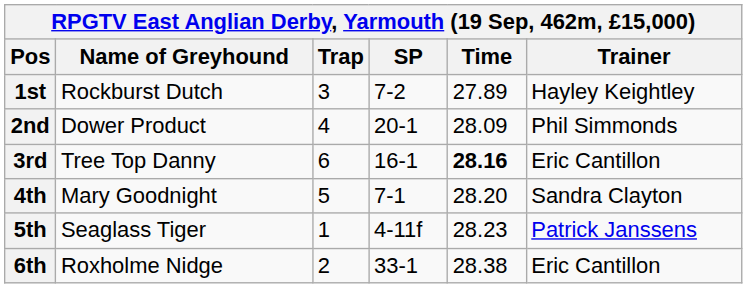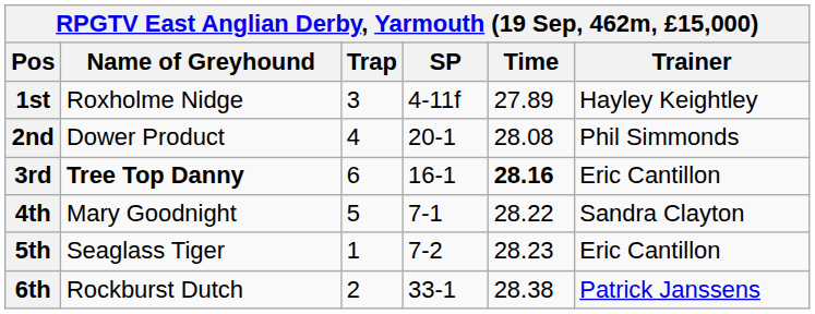1st | Name of Greyhound: Rockburst Dutch -> Roxholme Nidge
1st | SP: 7-2 -> 4-11f
2nd | Time: 28.09 -> 28.08
3rd | Name of Greyhound: normal -> bold
4th | Time: 28.20 -> 28.22
5th | SP: 4-11f -> 7-2
5th | Trainer: Patrick Janssens -> Eric Cantillon
6th | Name of Greyhound: Roxholme Nidge -> Rockburst Dutch
6th | Trainer: Eric Cantillon -> Patrick Janssens
